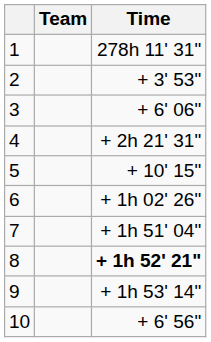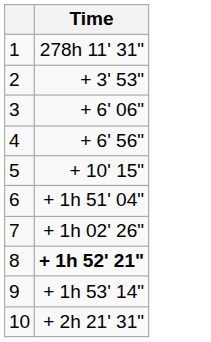- column: Team
4 | Time: + 2h 21' 31" -> + 6' 56"
6 | Time: + 1h 02' 26" -> + 1h 51' 04"
7 | Time: + 1h 51' 04" -> + 1h 02' 26"
10 | Time: + 6' 56" -> + 2h 21' 31"
